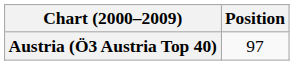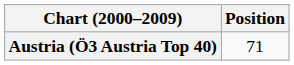Austria (Ö3 Austria Top 40) | Position: 97 -> 71
